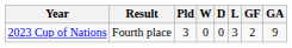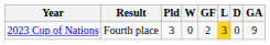columns swapped: D <-> GF
2023 Cup of Nations | L: no background -> gold background
